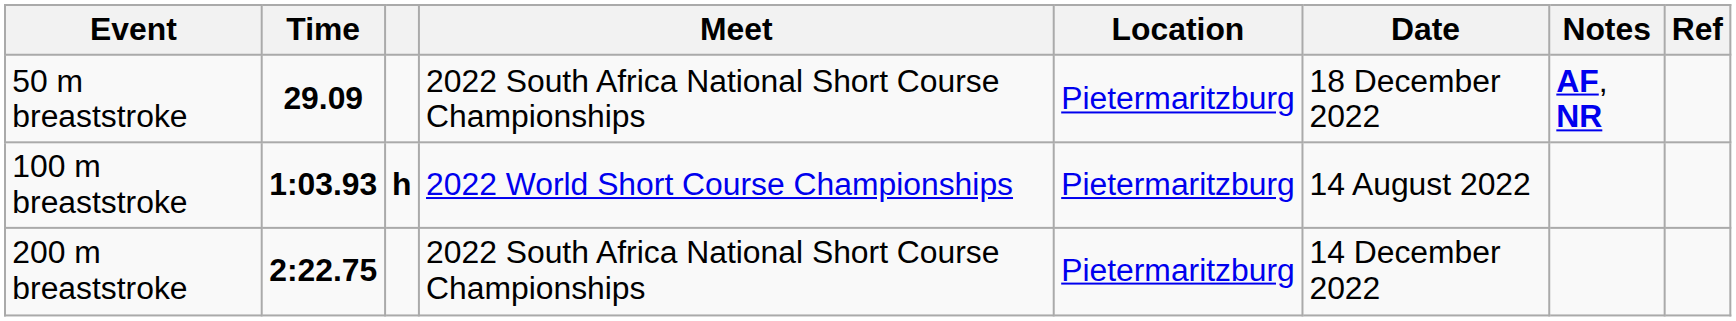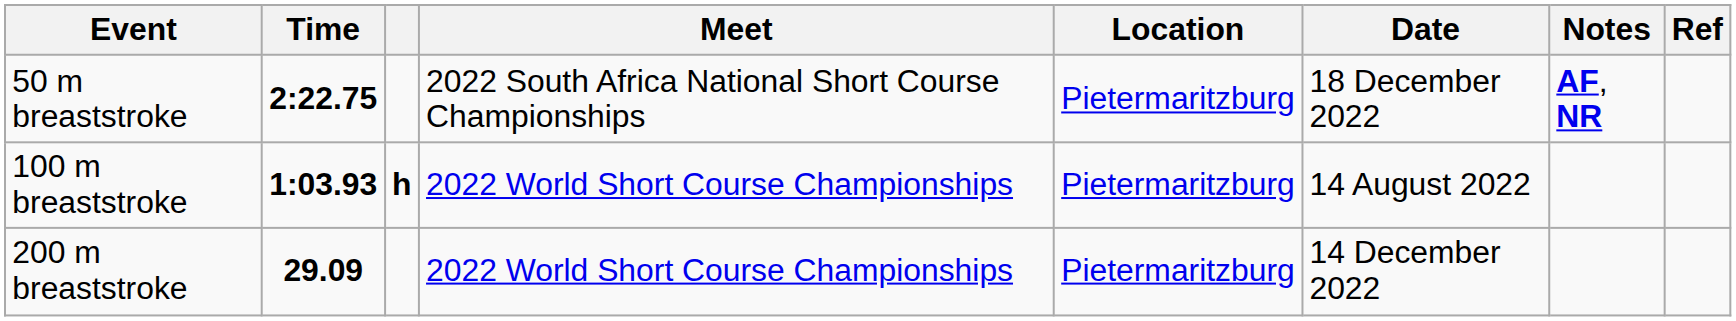50 m breaststroke | Time: 29.09 -> 2:22.75
200 m breaststroke | Time: 2:22.75 -> 29.09
200 m breaststroke | Meet: 2022 South Africa National Short Course Championships -> 2022 World Short Course Championships
